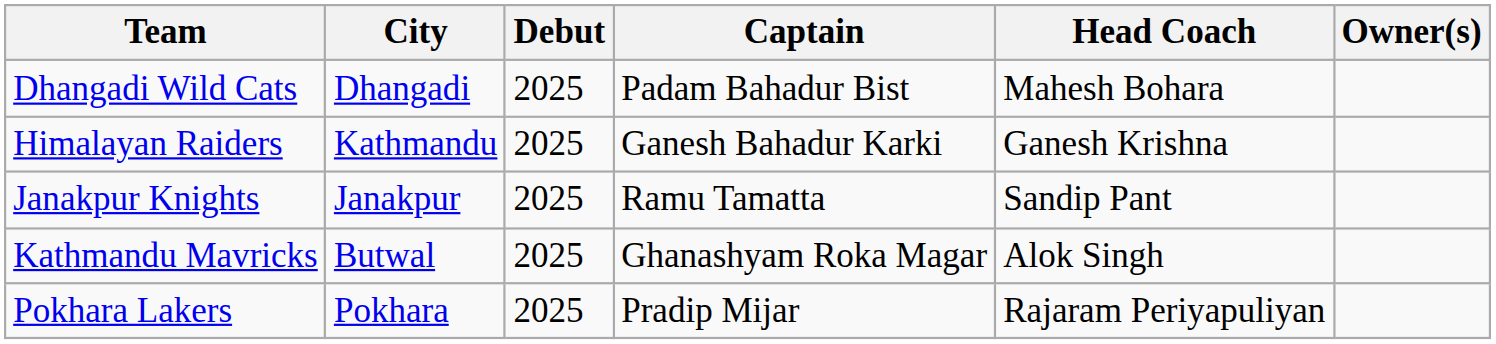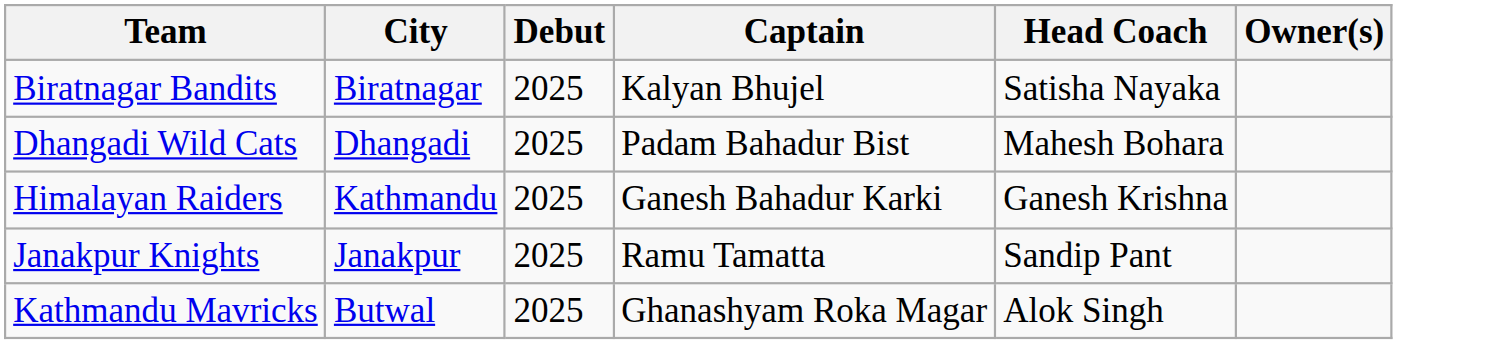+ row: Biratnagar Bandits | Biratnagar | 2025 | Kalyan Bhujel | Satisha Nayaka
- row: Pokhara Lakers | Pokhara | 2025 | Pradip Mijar | Rajaram Periyapuliyan
